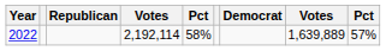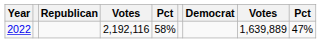2022 | column 4: 2,192,114 -> 2,192,116
2022 | column 9: 57% -> 47%
